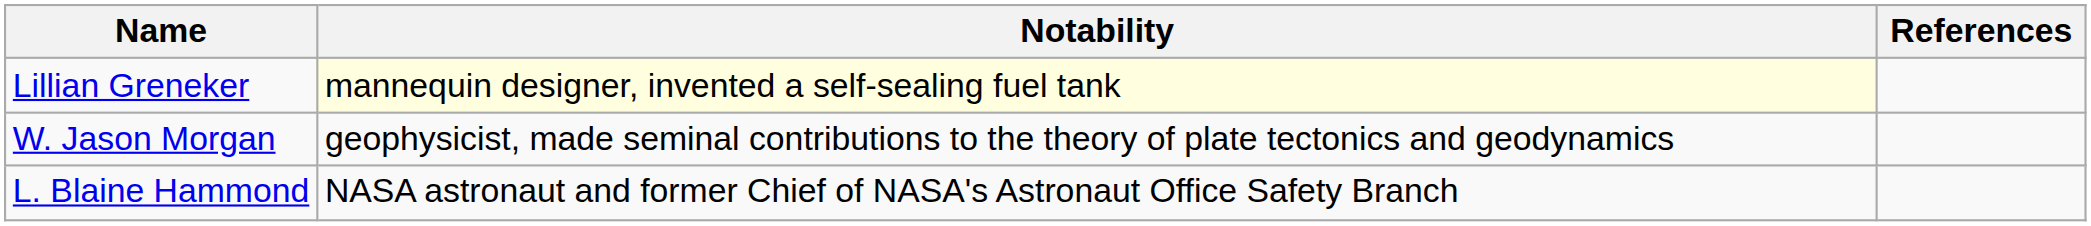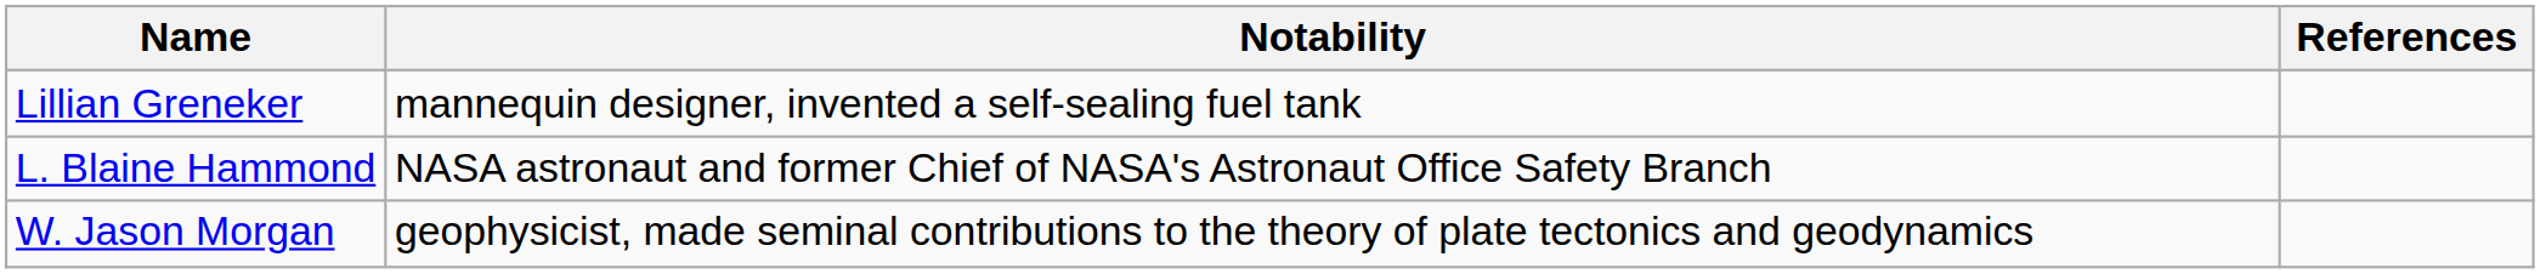Lillian Greneker | Notability: lightyellow background -> no background
rows swapped: L. Blaine Hammond <-> W. Jason Morgan
